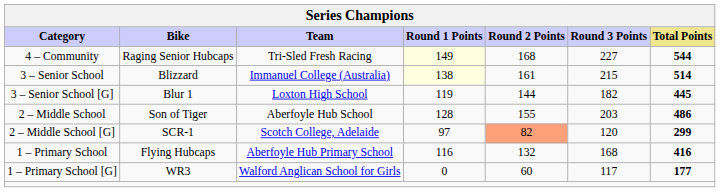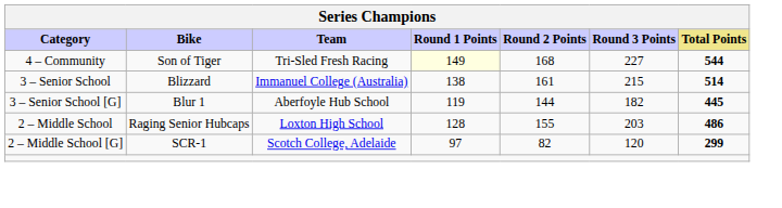4 – Community | Bike: Raging Senior Hubcaps -> Son of Tiger
3 – Senior School | Round 1 Points: lightyellow background -> no background
3 – Senior School [G] | Team: Loxton High School -> Aberfoyle Hub School
2 – Middle School | Bike: Son of Tiger -> Raging Senior Hubcaps
2 – Middle School | Team: Aberfoyle Hub School -> Loxton High School
2 – Middle School [G] | Round 2 Points: lightsalmon background -> no background
- row: 1 – Primary School | Flying Hubcaps | Aberfoyle Hub Primary School | 116 | 132 | 168 | 416
- row: 1 – Primary School [G] | WR3 | Walford Anglican School for Girls | 0 | 60 | 117 | 177
